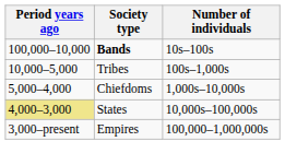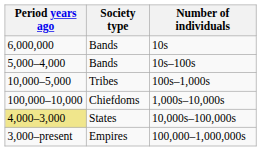+ row: 6,000,000 | Bands | 10s
10s–100s | Period years ago: 100,000–10,000 -> 5,000–4,000
10s–100s | Society type: bold -> normal
1,000s–10,000s | Period years ago: 5,000–4,000 -> 100,000–10,000
